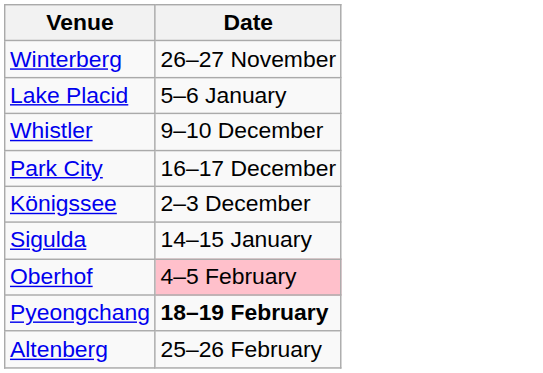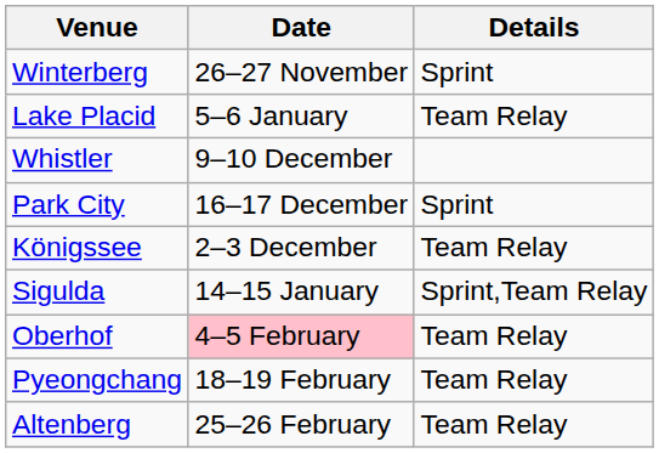+ column: Details | Sprint | Team Relay | Sprint | Team Relay | Sprint,Team Relay | Team Relay | Team Relay | Team Relay
Pyeongchang | Date: bold -> normal
